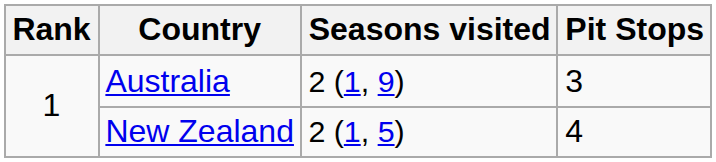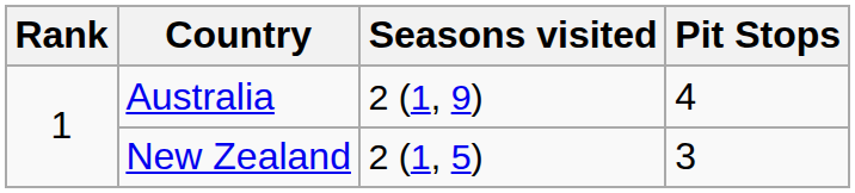Australia | Pit Stops: 3 -> 4
New Zealand | Pit Stops: 4 -> 3
